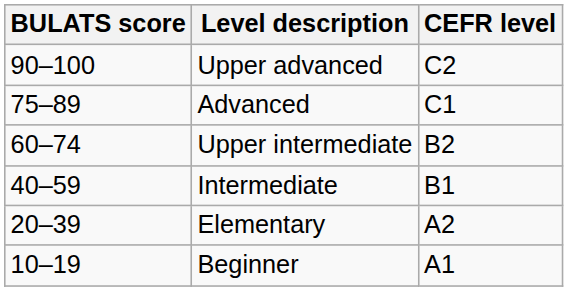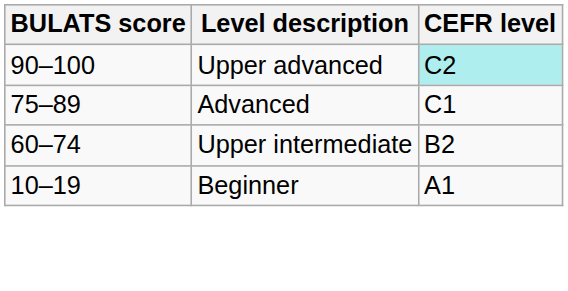Upper advanced | CEFR level: no background -> paleturquoise background
- row: 40–59 | Intermediate | B1
- row: 20–39 | Elementary | A2
